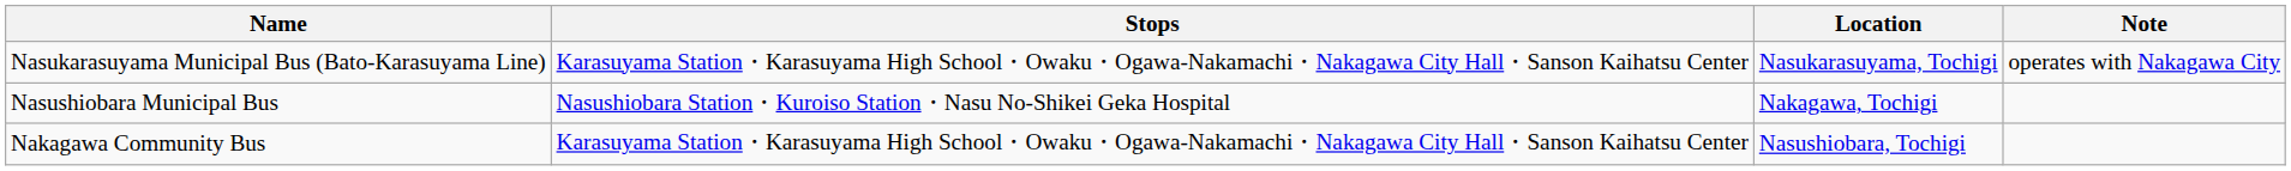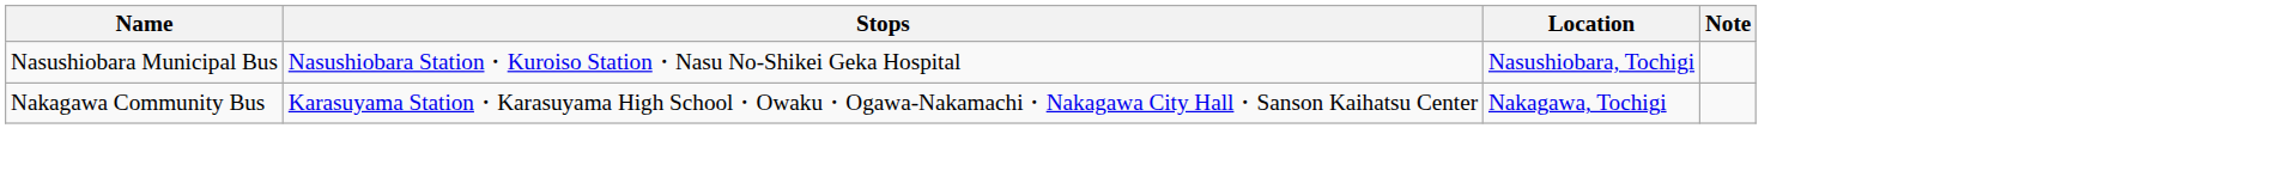- row: Nasukarasuyama Municipal Bus (Bato-Karasuyama Line) | Karasuyama Station・Karasuyama High School・Owaku・Ogawa-Nakamachi・Nakagawa City Hall・Sanson Kaihatsu Center | Nasukarasuyama, Tochigi | operates with Nakagawa City
Nasushiobara Municipal Bus | Location: Nakagawa, Tochigi -> Nasushiobara, Tochigi
Nakagawa Community Bus | Location: Nasushiobara, Tochigi -> Nakagawa, Tochigi
